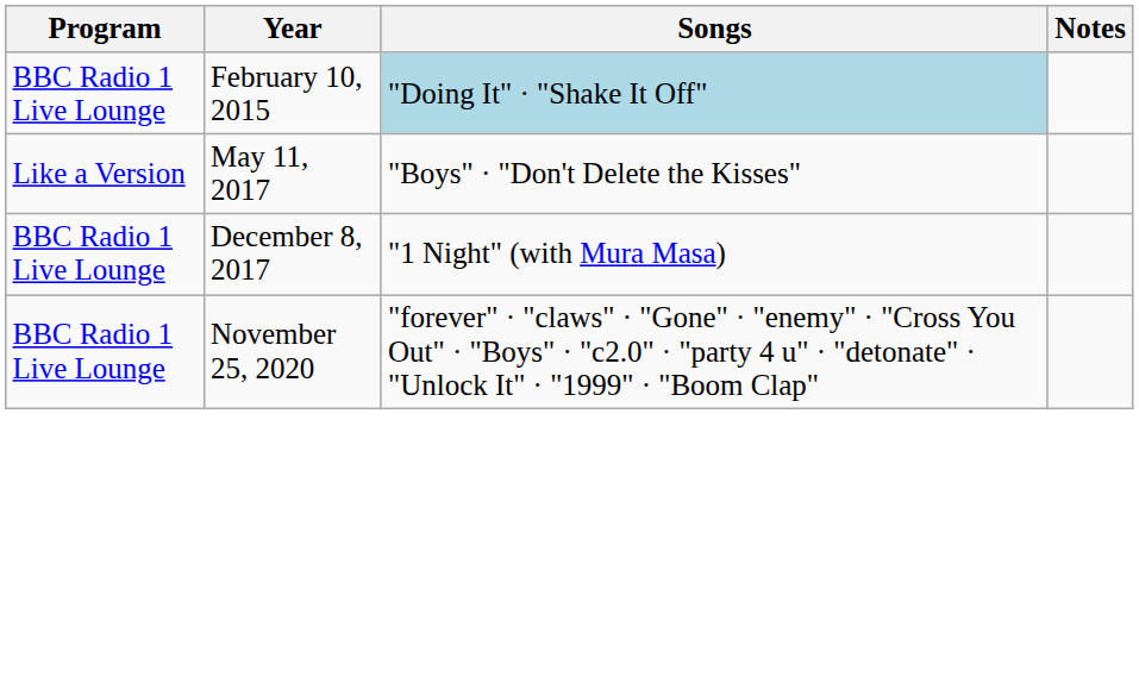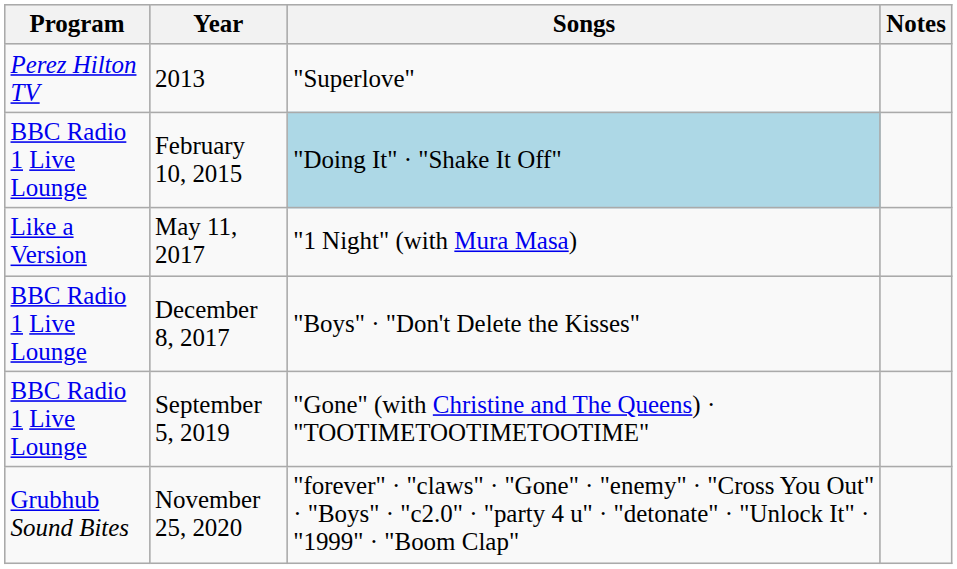+ row: Perez Hilton TV | 2013 | "Superlove"
May 11, 2017 | Songs: "Boys" · "Don't Delete the Kisses" -> "1 Night" (with Mura Masa)
December 8, 2017 | Songs: "1 Night" (with Mura Masa) -> "Boys" · "Don't Delete the Kisses"
+ row: BBC Radio 1 Live Lounge | September 5, 2019 | "Gone" (with Christine and The Queens) · "TOOTIMETOOTIMETOOTIME"
November 25, 2020 | Program: BBC Radio 1 Live Lounge -> Grubhub Sound Bites
